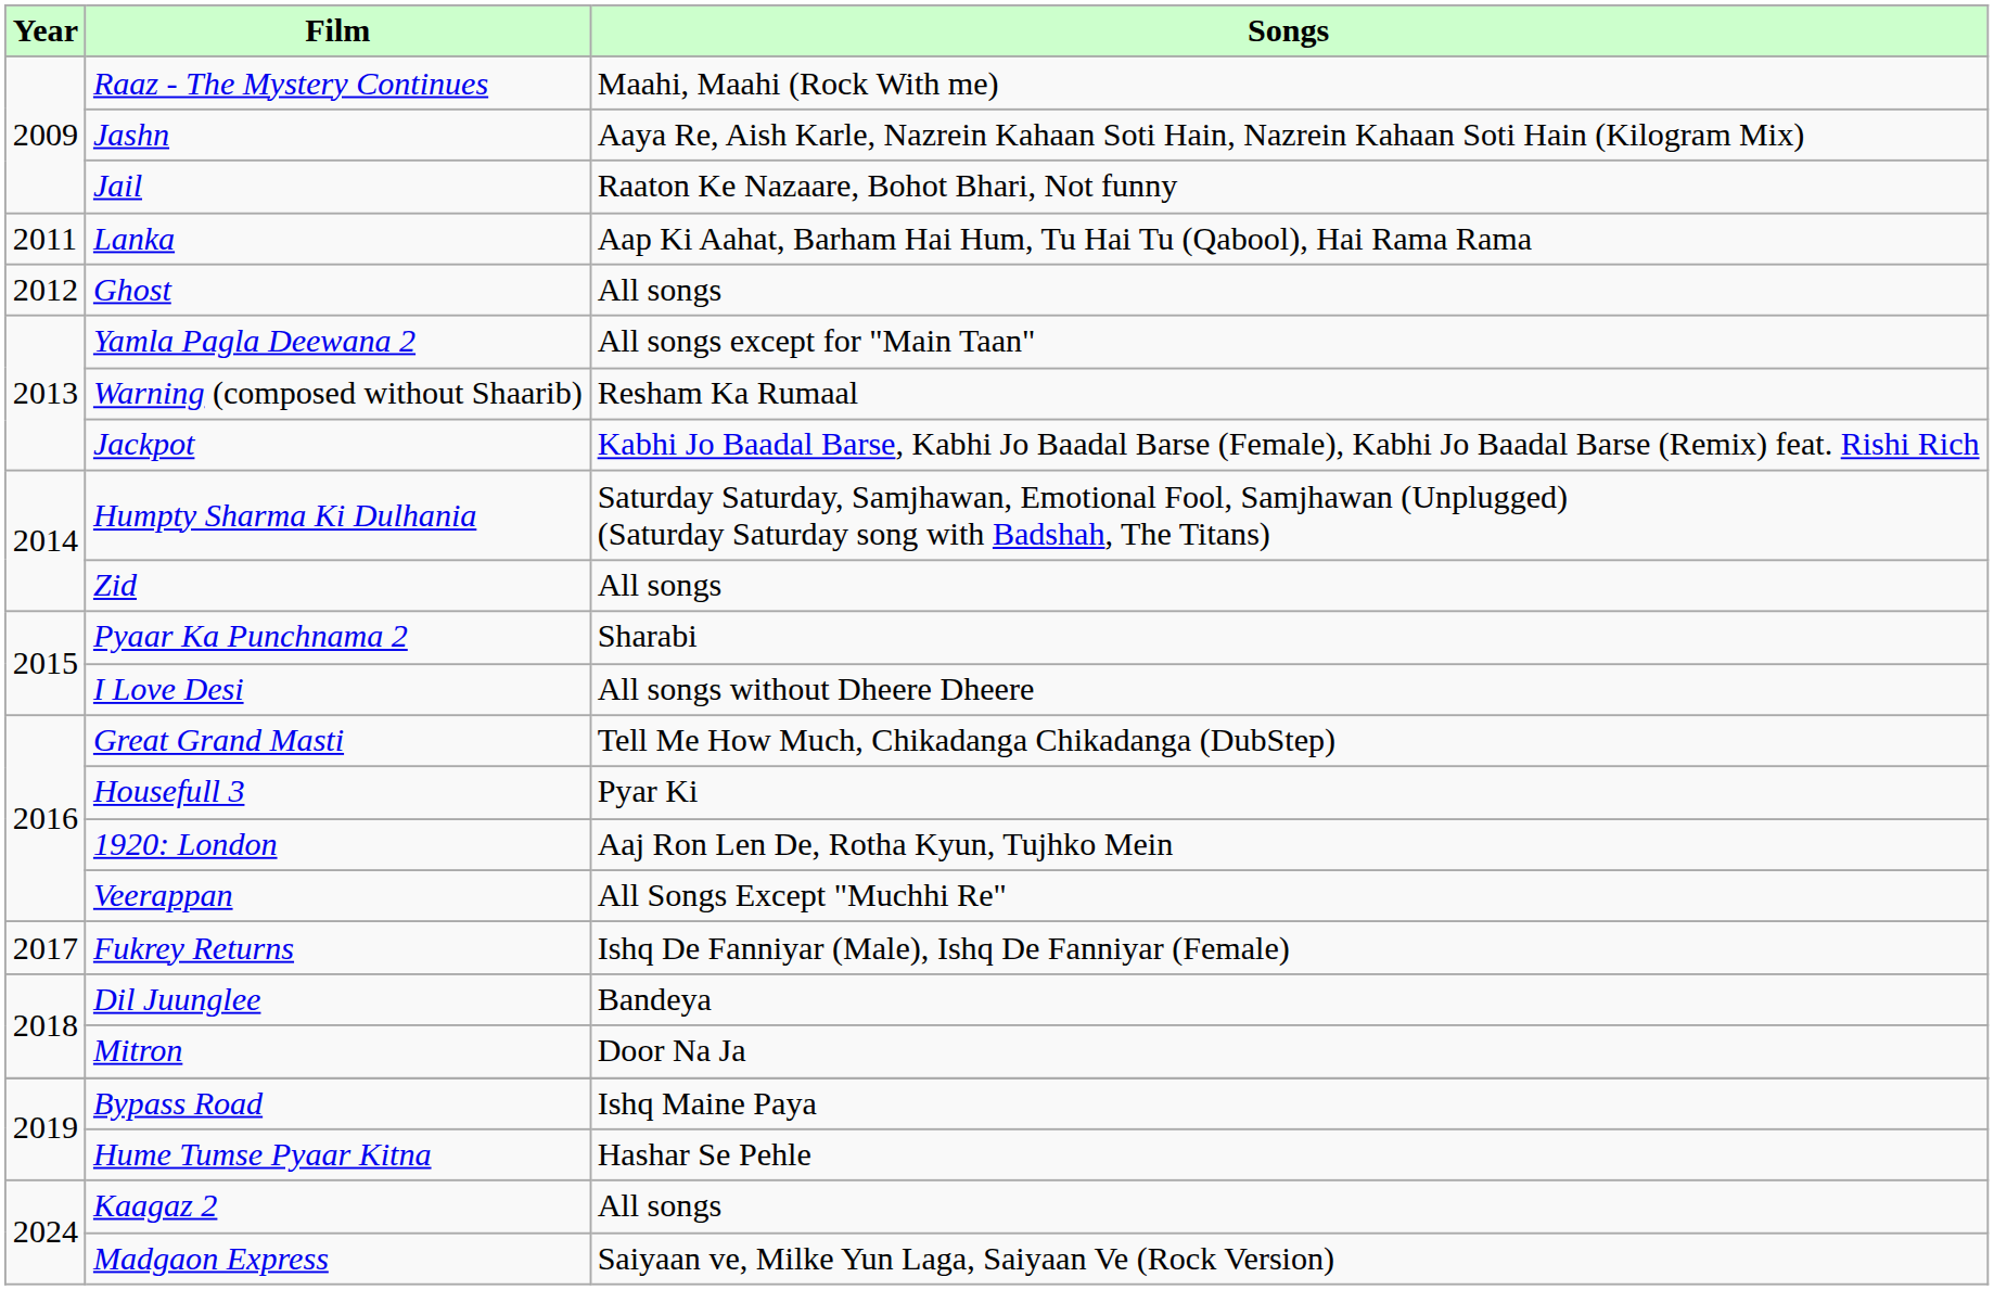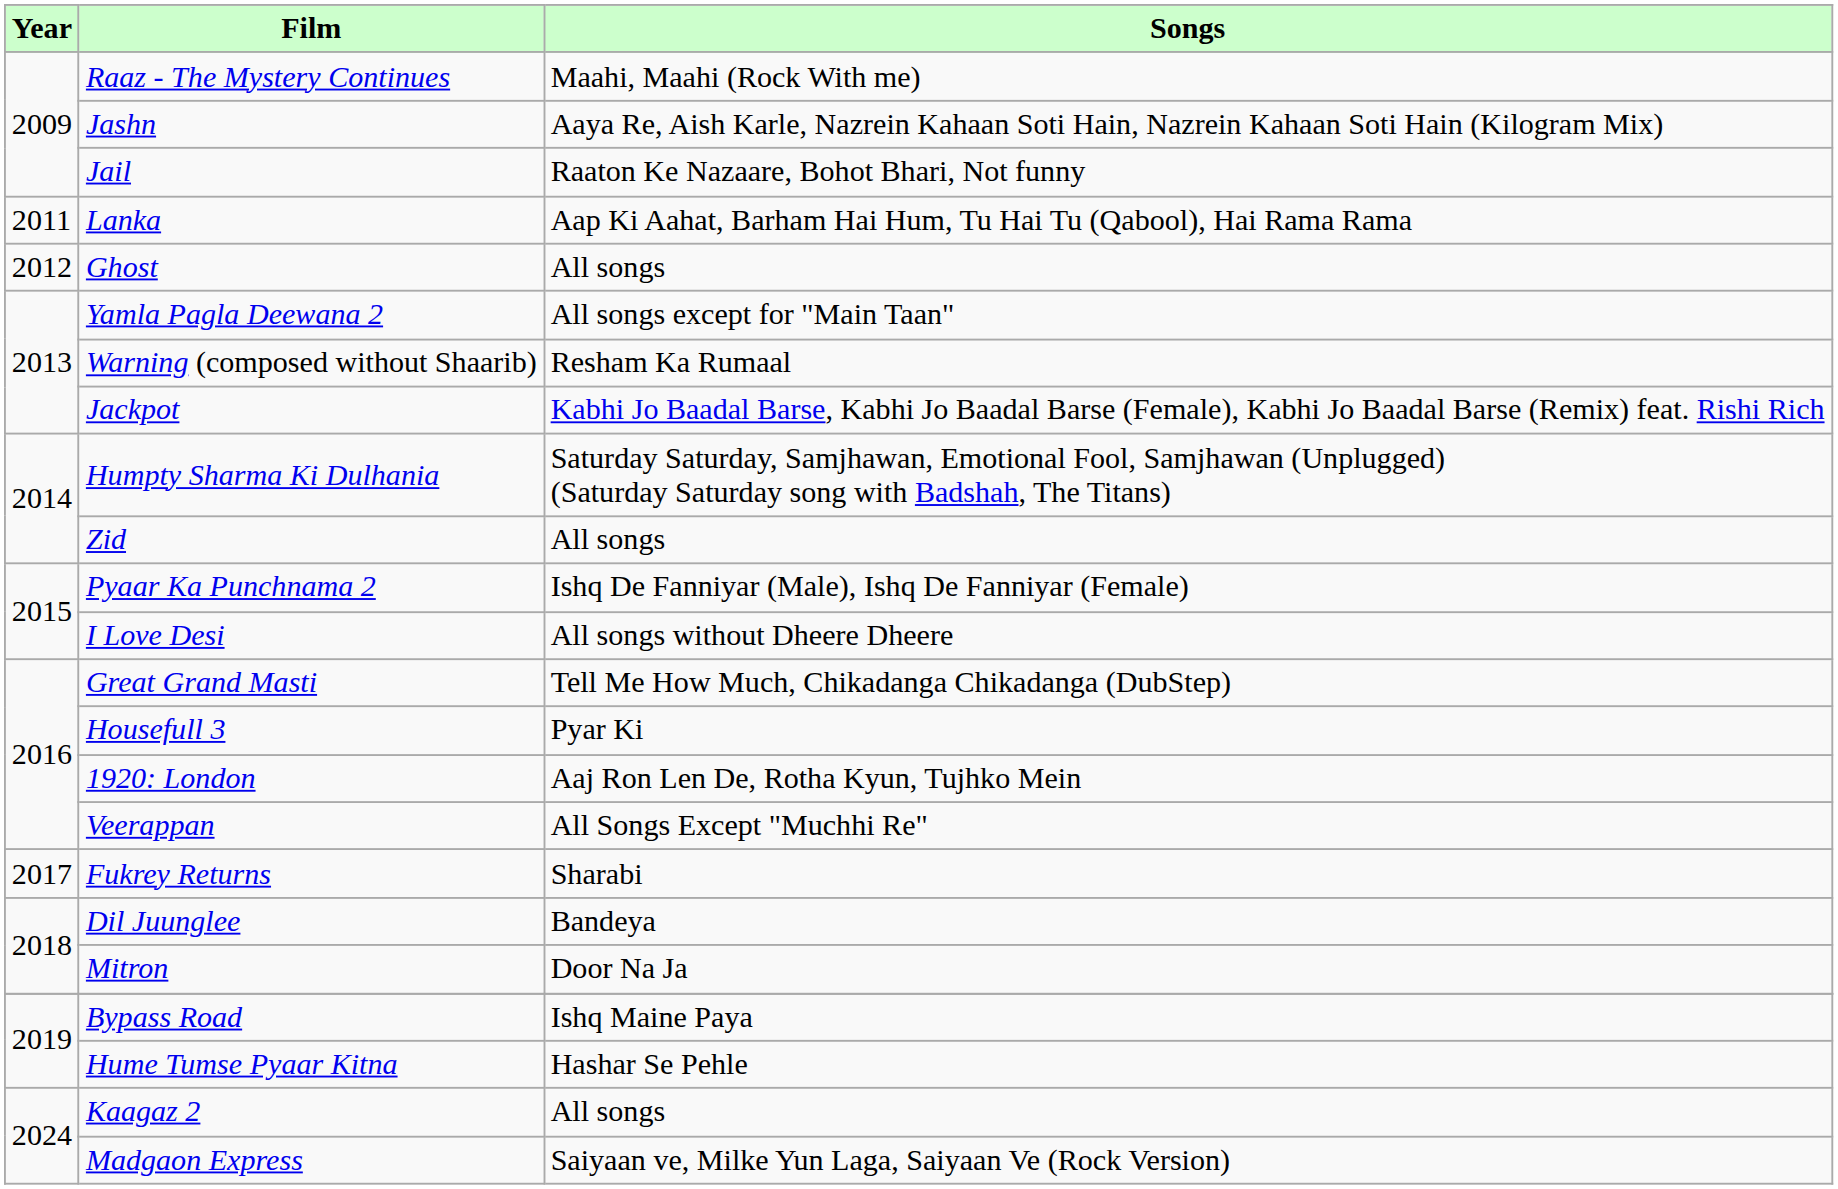Pyaar Ka Punchnama 2 | Songs: Sharabi -> Ishq De Fanniyar (Male), Ishq De Fanniyar (Female)
Fukrey Returns | Songs: Ishq De Fanniyar (Male), Ishq De Fanniyar (Female) -> Sharabi
